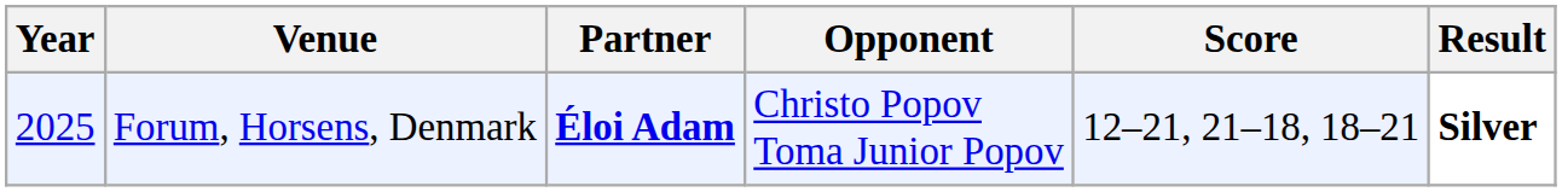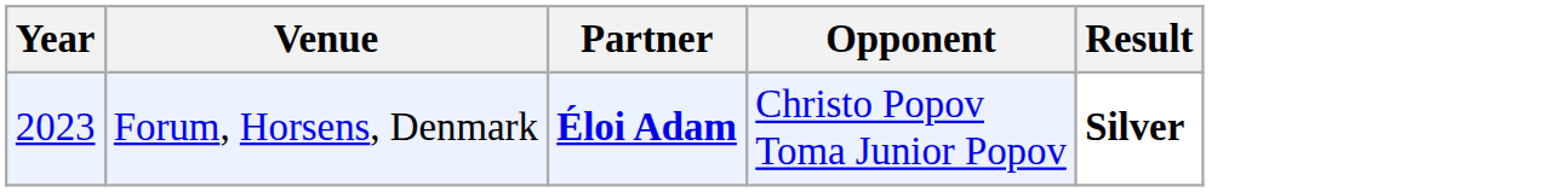- column: Score | 12–21, 21–18, 18–21
Forum, Horsens, Denmark | Year: 2025 -> 2023
